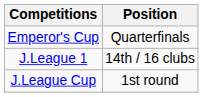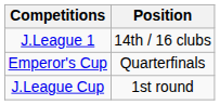rows swapped: J.League 1 <-> Emperor's Cup
